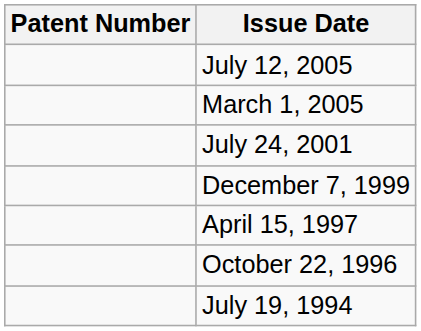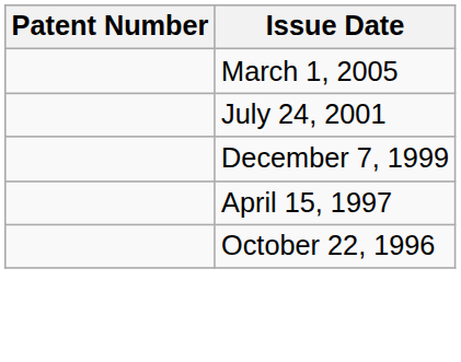- row: July 12, 2005
- row: July 19, 1994
